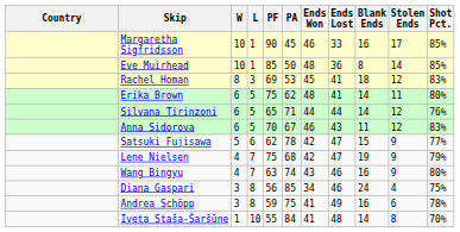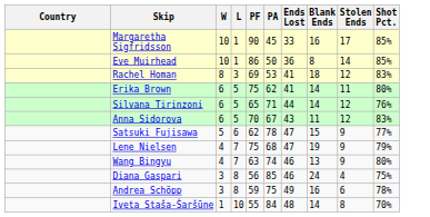- column: Ends Won | 46 | 48 | 45 | 48 | 44 | 46 | 42 | 42 | 43 | 34 | 41 | 41
Eve Muirhead | PF: 85 -> 86
Wang Bingyu | Blank Ends: 16 -> 13
